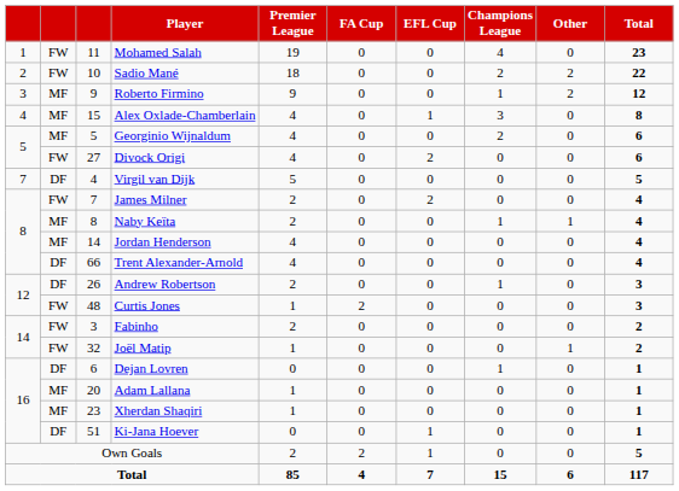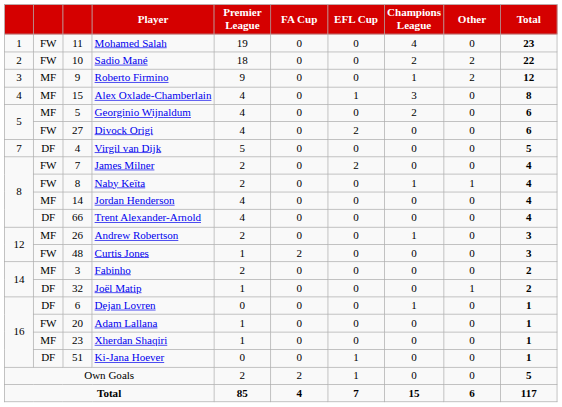Naby Keïta | column 2: MF -> FW
Andrew Robertson | column 2: DF -> MF
Fabinho | column 2: FW -> MF
Joël Matip | column 2: FW -> DF
Adam Lallana | column 2: MF -> FW
